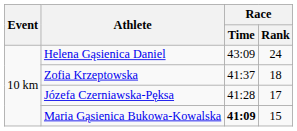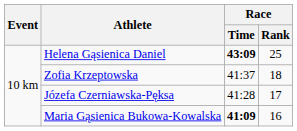Helena Gąsienica Daniel | Race / Time: normal -> bold
Helena Gąsienica Daniel | Race / Rank: 24 -> 25
Maria Gąsienica Bukowa-Kowalska | Race / Rank: 15 -> 16
